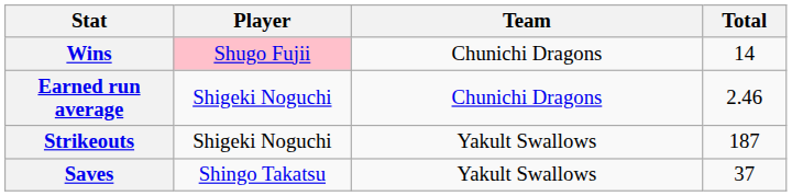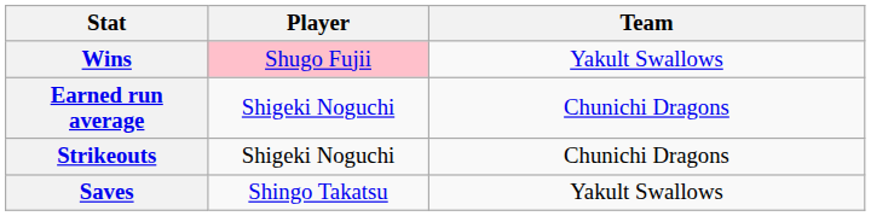- column: Total | 14 | 2.46 | 187 | 37
Wins | Team: Chunichi Dragons -> Yakult Swallows
Strikeouts | Team: Yakult Swallows -> Chunichi Dragons
